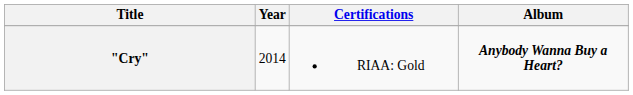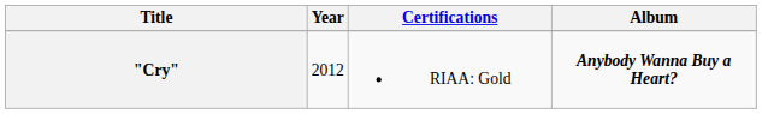"Cry" | Year: 2014 -> 2012
